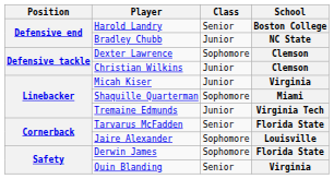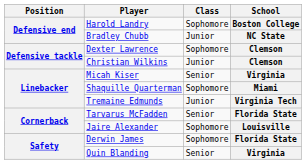Harold Landry | Class: Senior -> Sophomore
Micah Kiser | Class: Junior -> Senior
